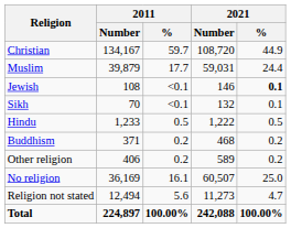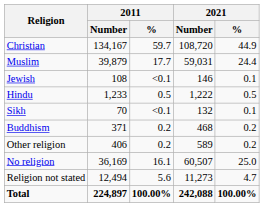Jewish | 2021 / %: bold -> normal
rows swapped: Hindu <-> Sikh
